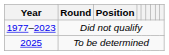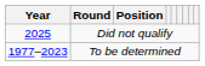Did not qualify | Year: 1977–2023 -> 2025
To be determined | Year: 2025 -> 1977–2023
